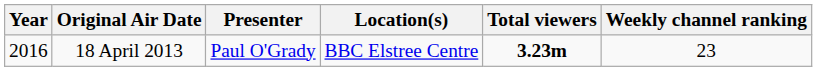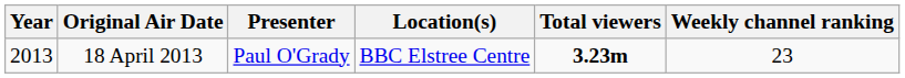18 April 2013 | Year: 2016 -> 2013
